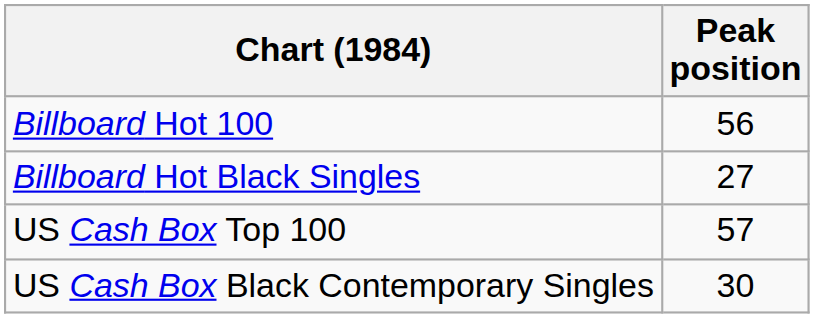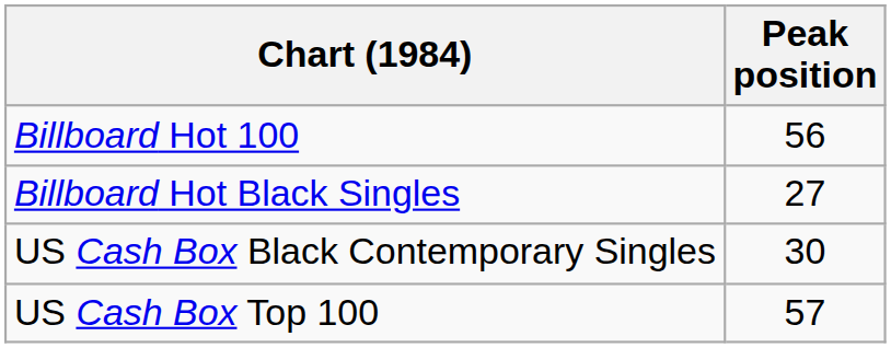rows swapped: US Cash Box Top 100 <-> US Cash Box Black Contemporary Singles
